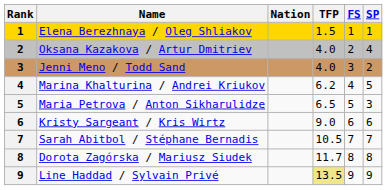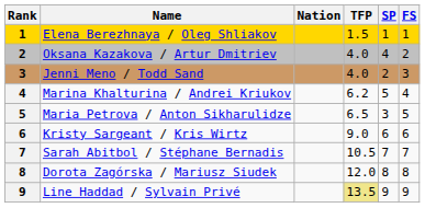columns swapped: SP <-> FS
Dorota Zagórska / Mariusz Siudek | TFP: 11.7 -> 12.0
